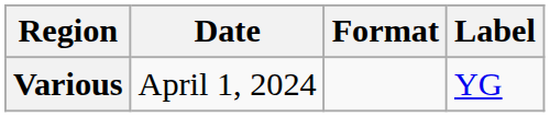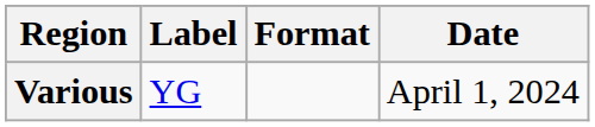columns swapped: Date <-> Label
